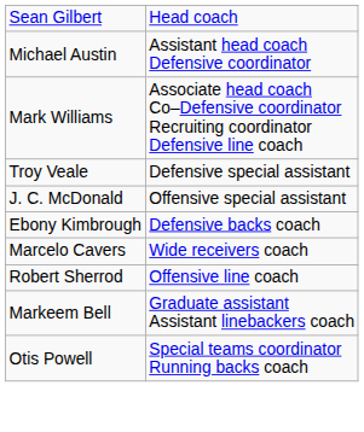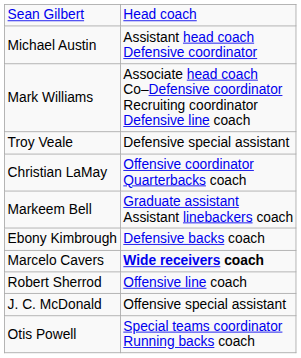+ row: Christian LaMay | Offensive coordinator Quarterbacks coach
rows swapped: J. C. McDonald <-> Markeem Bell
Marcelo Cavers | column 2: normal -> bold
